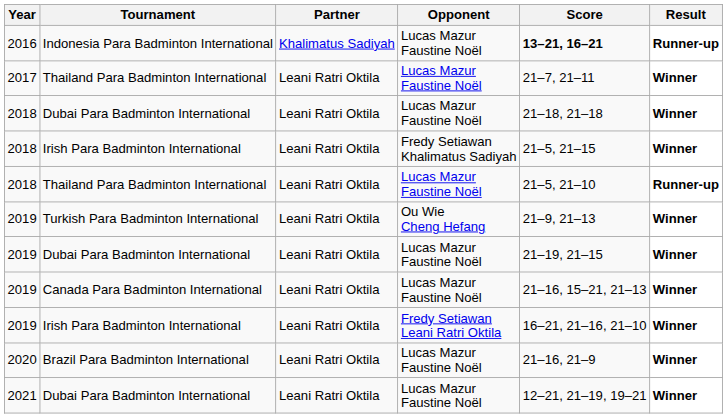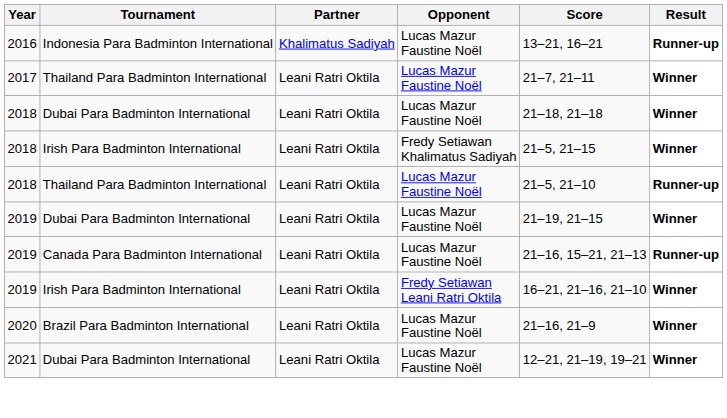Indonesia Para Badminton International | Score: bold -> normal
- row: 2019 | Turkish Para Badminton International | Leani Ratri Oktila | Ou Wie Cheng Hefang | 21–9, 21–13 | Winner
Canada Para Badminton International | Result: Winner -> Runner-up
